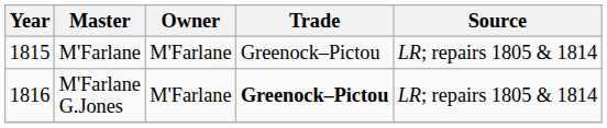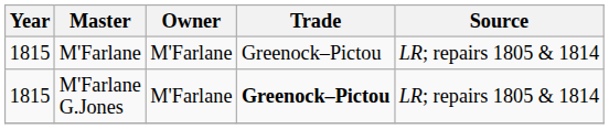M'Farlane G.Jones | Year: 1816 -> 1815
